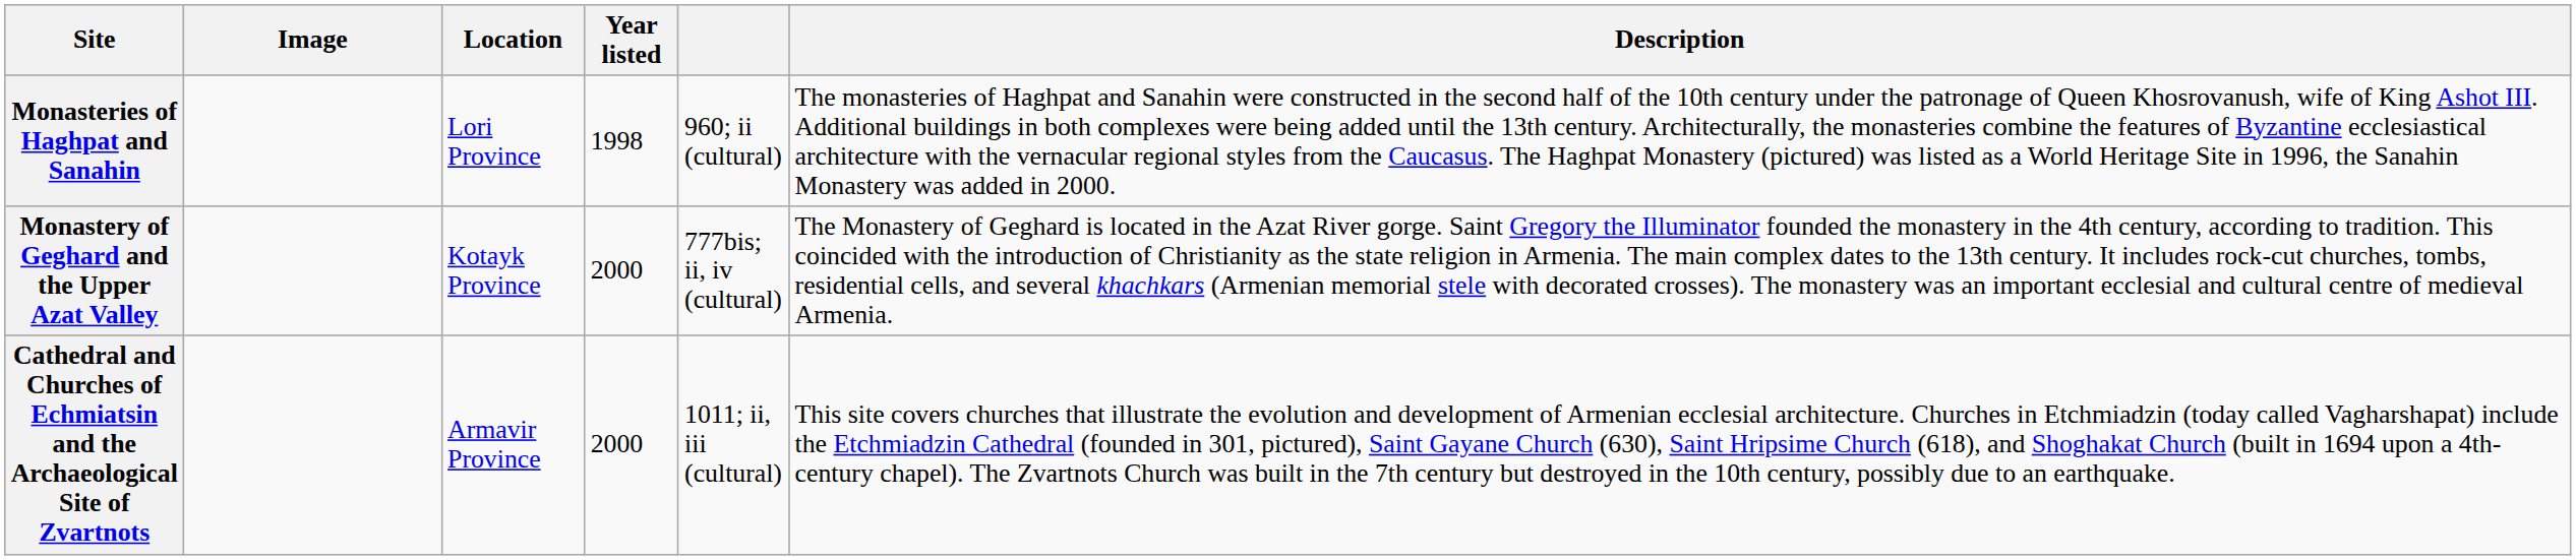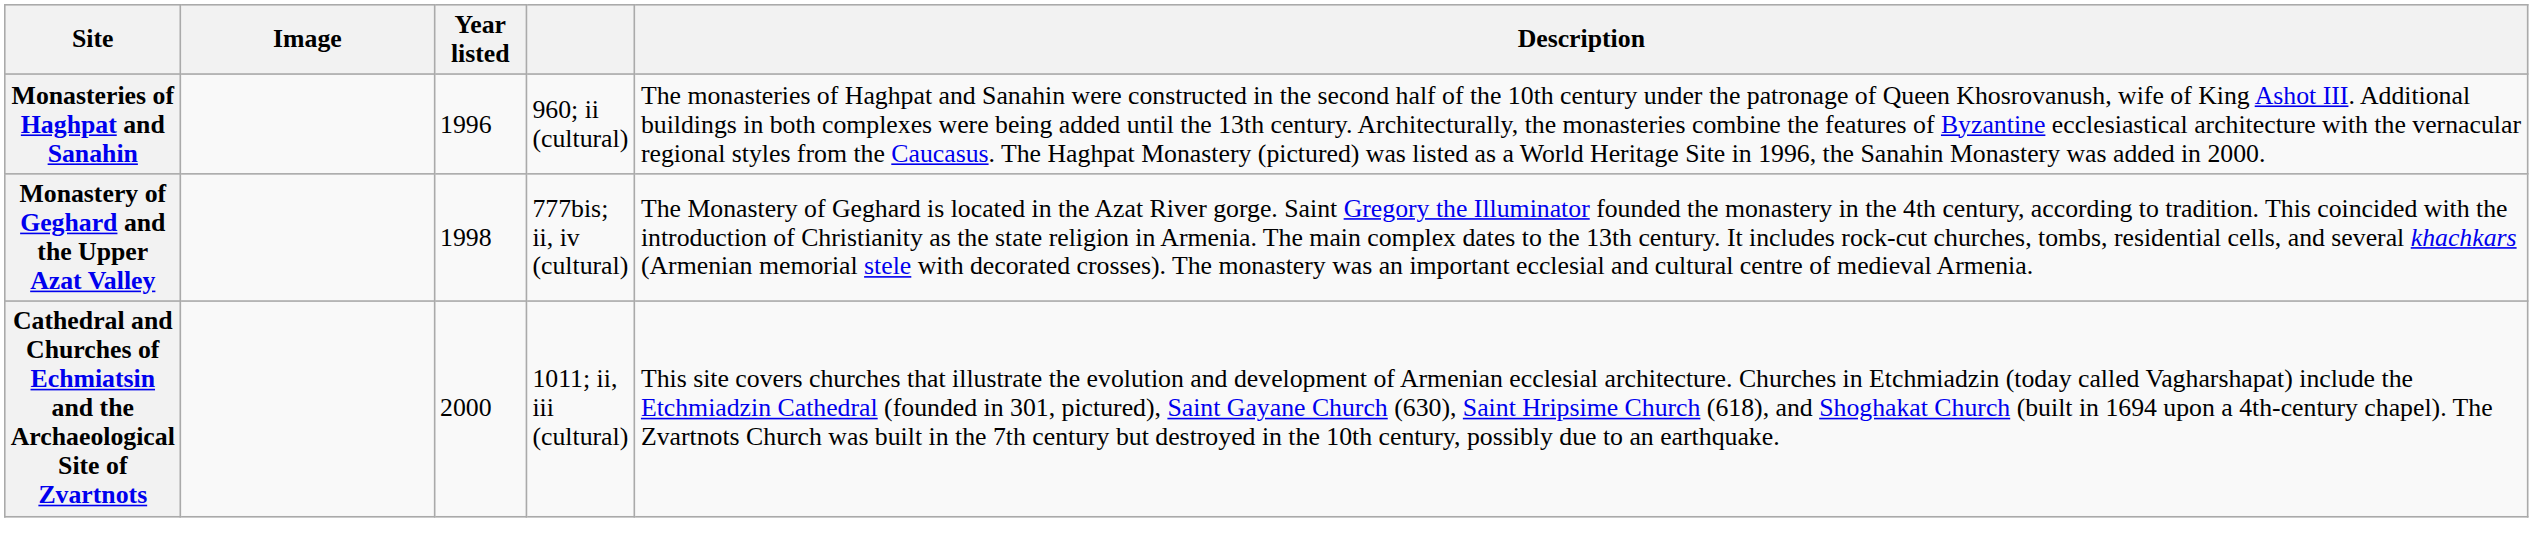- column: Location | Lori Province | Kotayk Province | Armavir Province
Monasteries of Haghpat and Sanahin | Year listed: 1998 -> 1996
Monastery of Geghard and the Upper Azat Valley | Year listed: 2000 -> 1998
